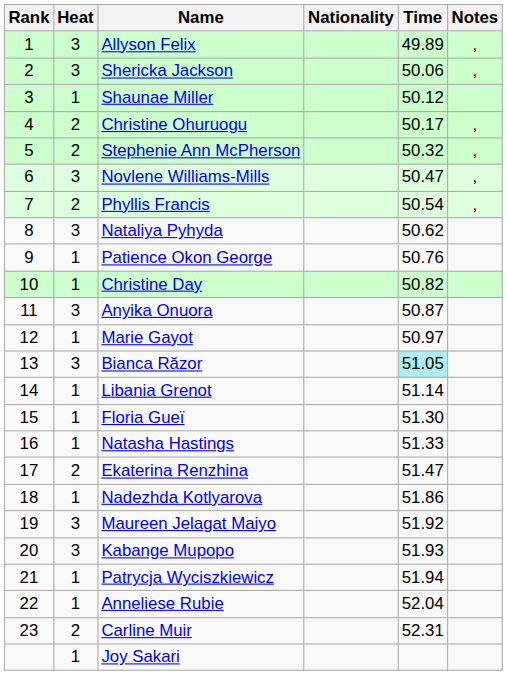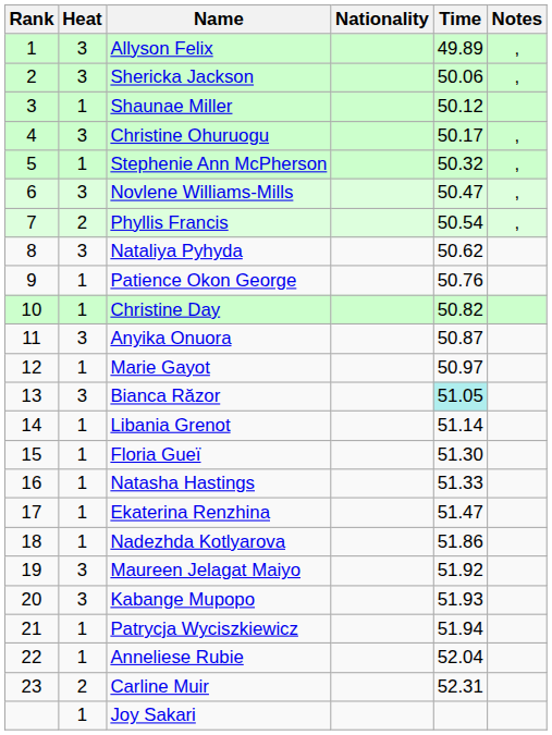Christine Ohuruogu | Heat: 2 -> 3
Stephenie Ann McPherson | Heat: 2 -> 1
Ekaterina Renzhina | Heat: 2 -> 1
